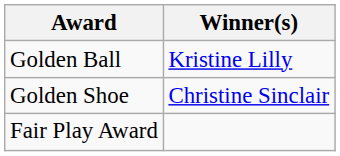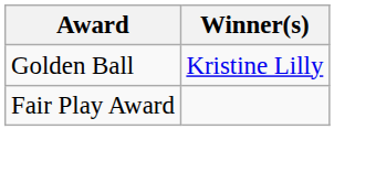- row: Golden Shoe | Christine Sinclair
